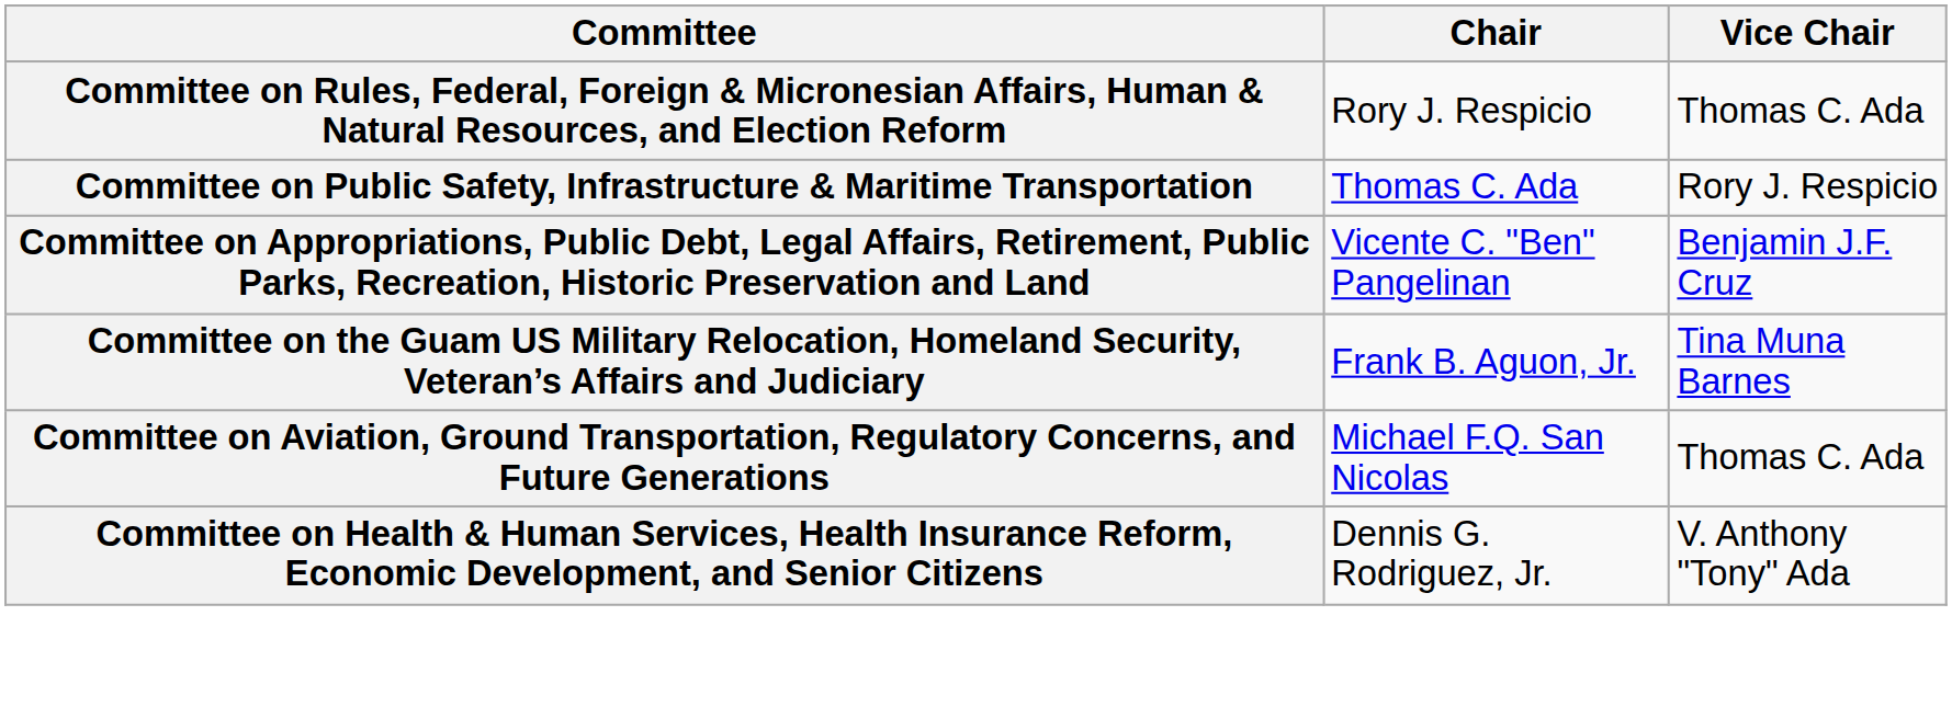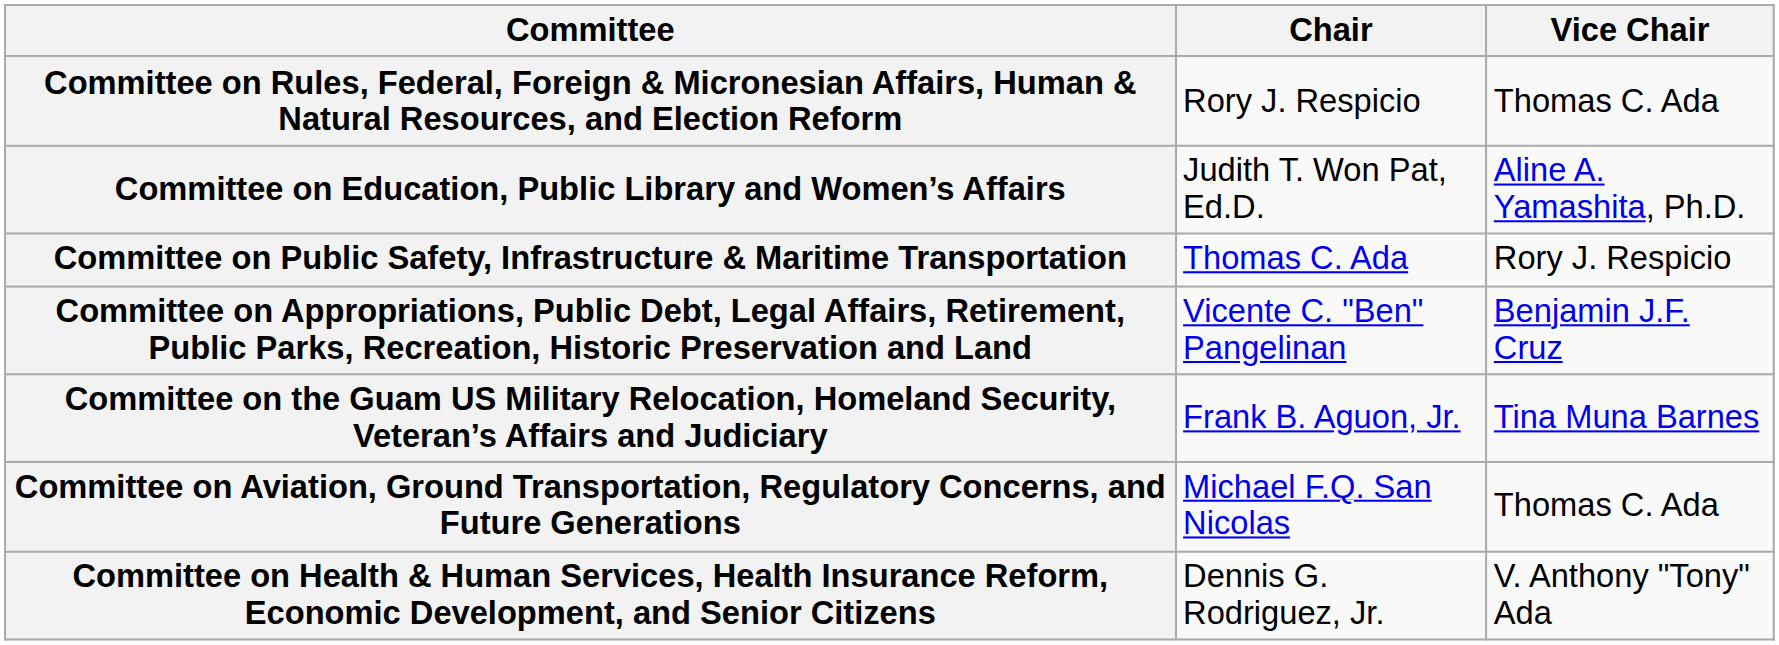+ row: Committee on Education, Public Library and Women’s Affairs | Judith T. Won Pat, Ed.D. | Aline A. Yamashita, Ph.D.
